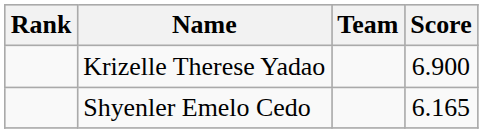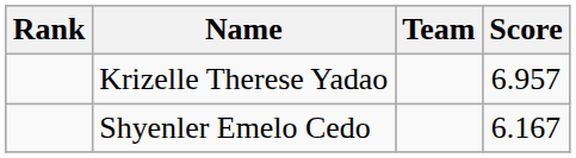Krizelle Therese Yadao | Score: 6.900 -> 6.957
Shyenler Emelo Cedo | Score: 6.165 -> 6.167
